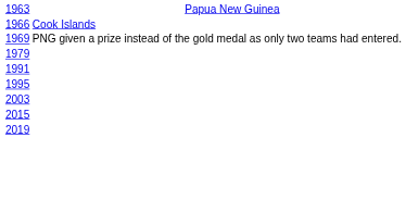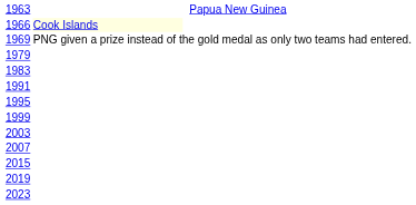1966 | column 2: no background -> lightyellow background
+ row: 1983
+ row: 1999
+ row: 2007
+ row: 2023
